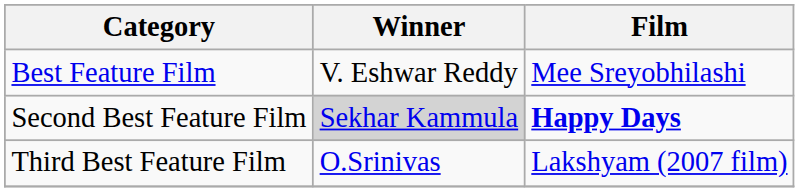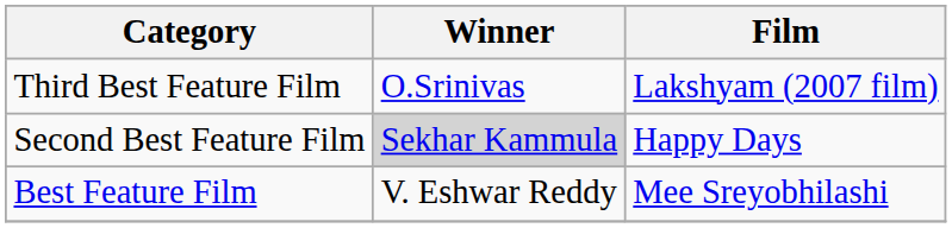rows swapped: Best Feature Film <-> Third Best Feature Film
Second Best Feature Film | Film: bold -> normal
